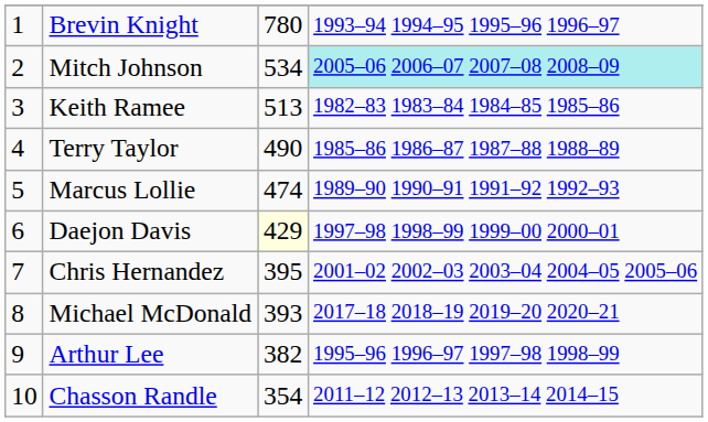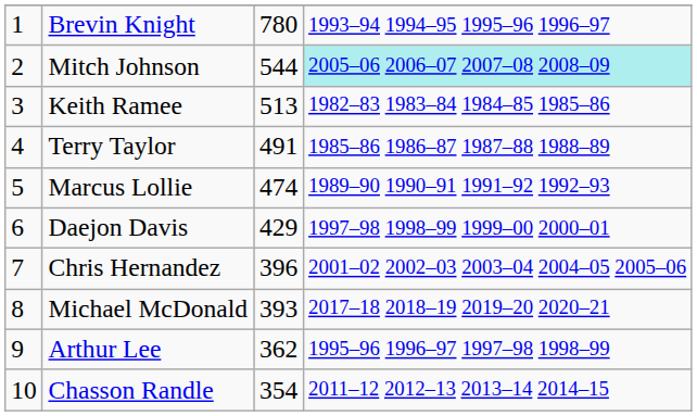Mitch Johnson | column 3: 534 -> 544
Terry Taylor | column 3: 490 -> 491
Daejon Davis | column 3: lightyellow background -> no background
Chris Hernandez | column 3: 395 -> 396
Arthur Lee | column 3: 382 -> 362
